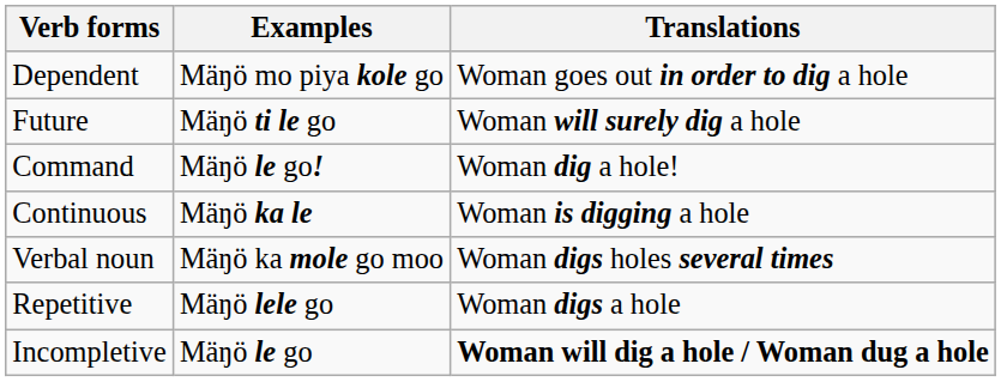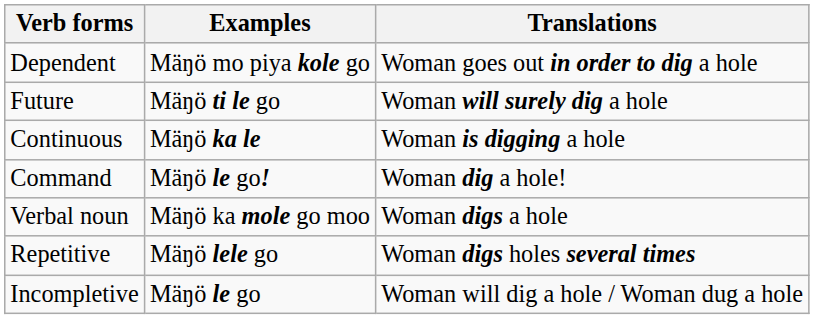rows swapped: Command <-> Continuous
Verbal noun | Translations: Woman digs holes several times -> Woman digs a hole
Repetitive | Translations: Woman digs a hole -> Woman digs holes several times
Incompletive | Translations: bold -> normal
